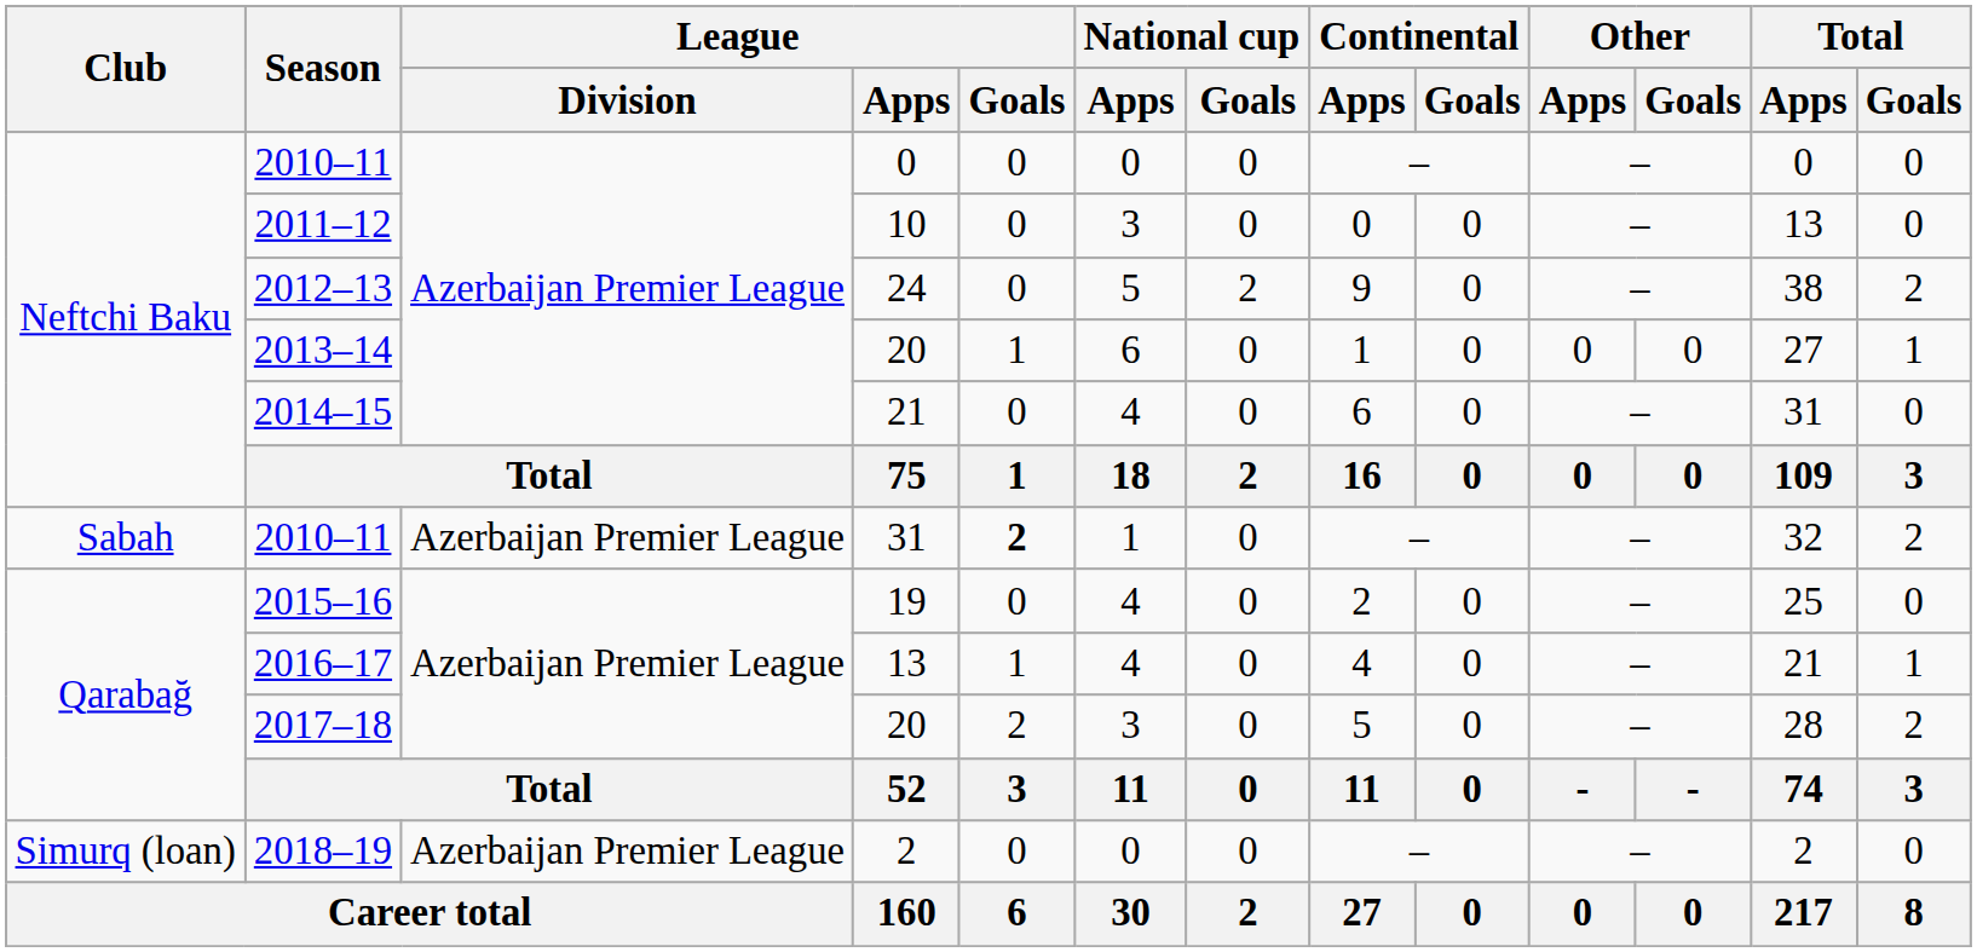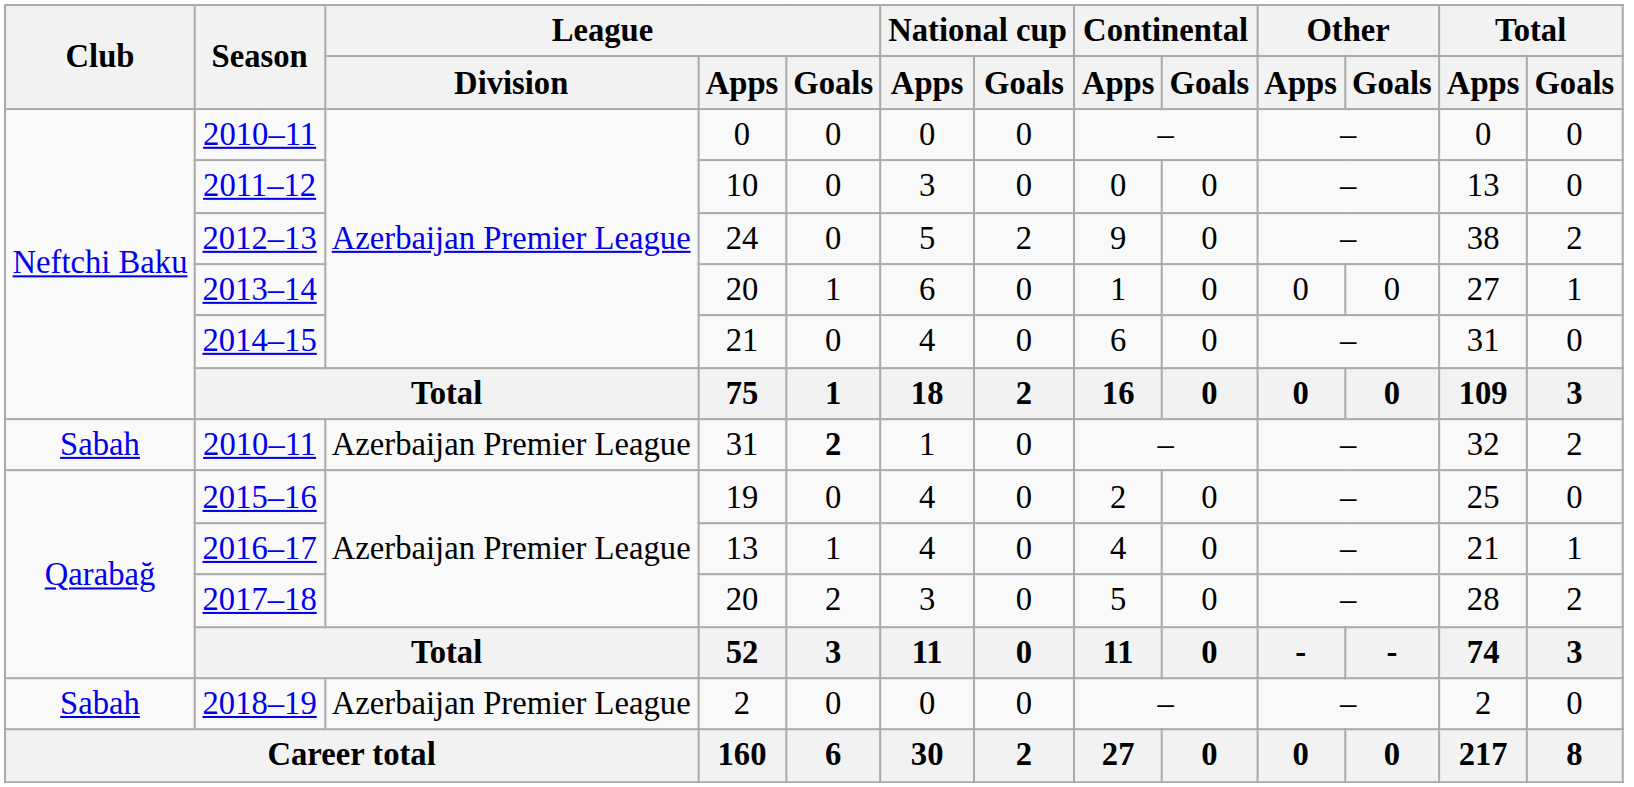2018–19 | Club: Simurq (loan) -> Sabah
